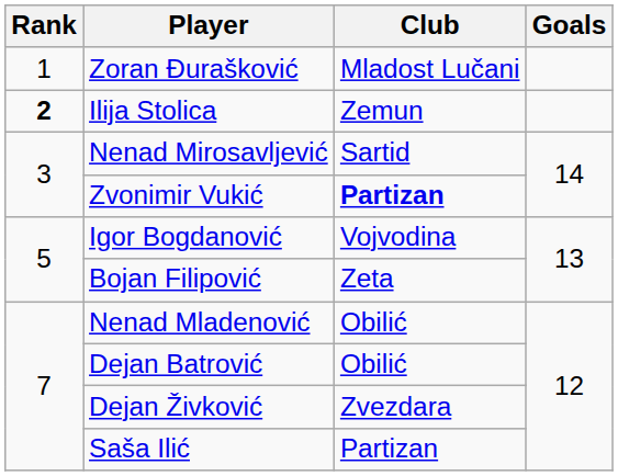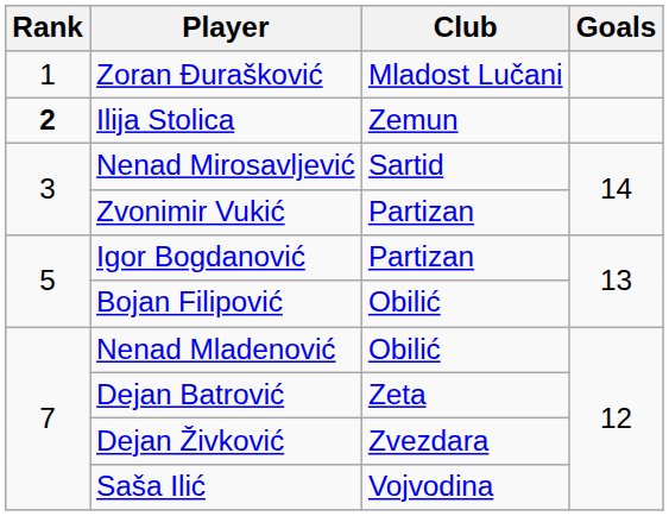Zvonimir Vukić | Club: bold -> normal
Igor Bogdanović | Club: Vojvodina -> Partizan
Bojan Filipović | Club: Zeta -> Obilić
Dejan Batrović | Club: Obilić -> Zeta
Saša Ilić | Club: Partizan -> Vojvodina
